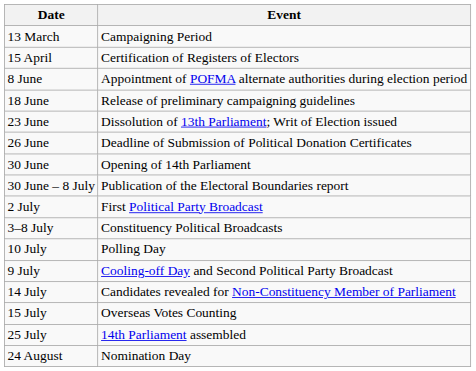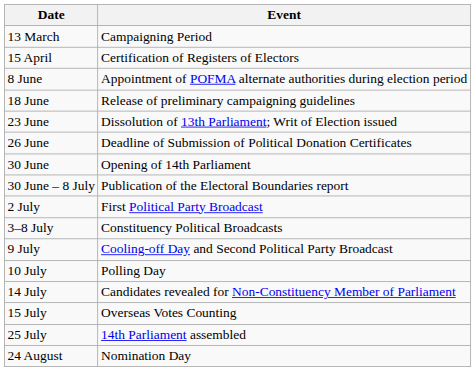rows swapped: 9 July <-> 10 July
